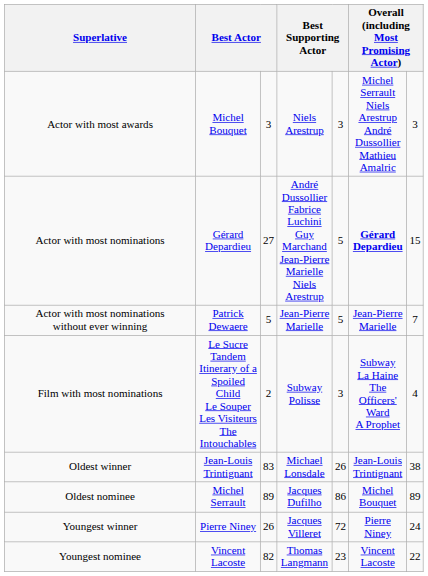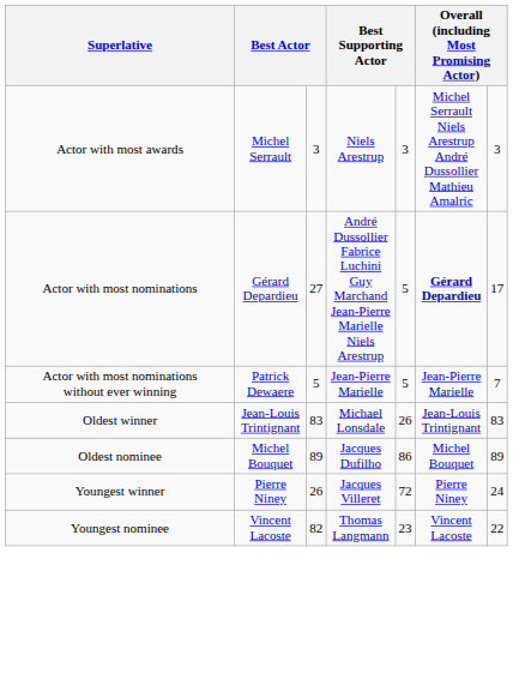Actor with most awards | column 2: Michel Bouquet -> Michel Serrault
Actor with most nominations | column 7: 15 -> 17
- row: Film with most nominations | Le Sucre Tandem Itinerary of a Spoiled Child Le Souper Les Visiteurs The Intouchables | 2 | Subway Polisse | 3 | Subway La Haine The Officers' Ward A Prophet | 4
Oldest winner | column 7: 38 -> 83
Oldest nominee | column 2: Michel Serrault -> Michel Bouquet
